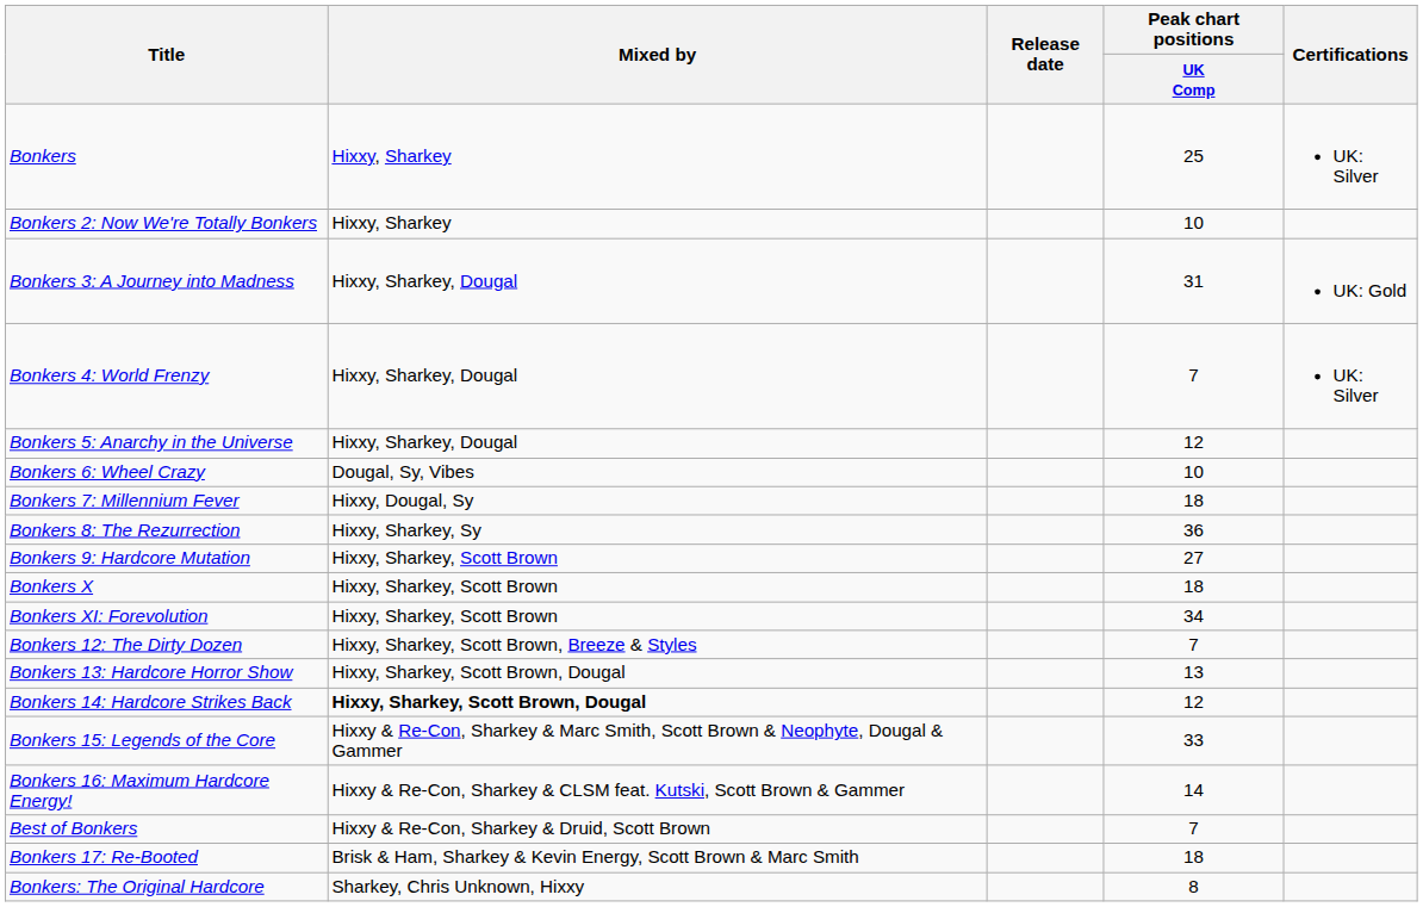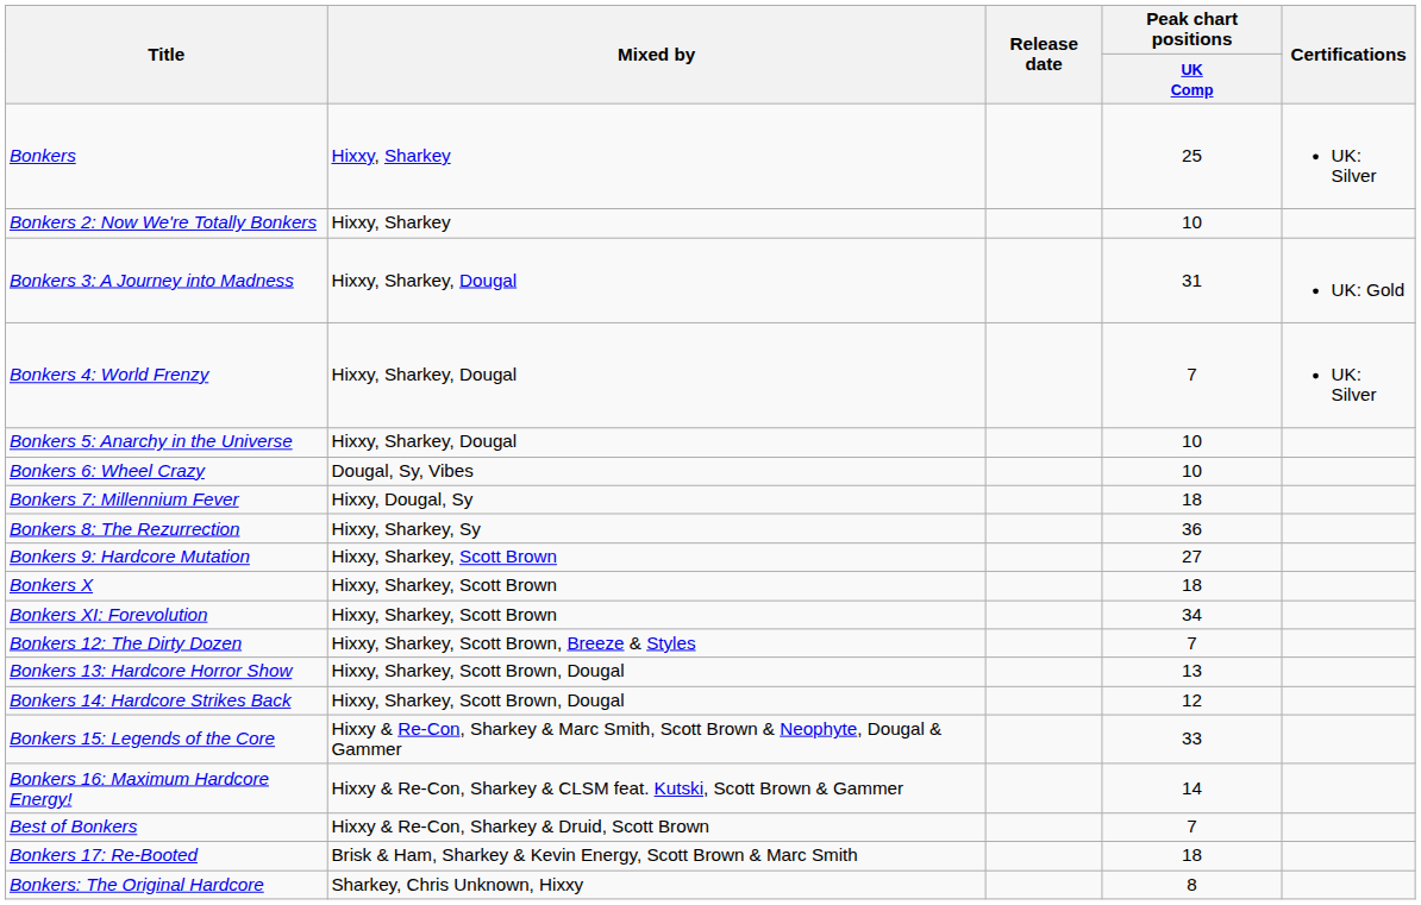Bonkers 5: Anarchy in the Universe | Peak chart positions / UK Comp: 12 -> 10
Bonkers 14: Hardcore Strikes Back | Mixed by: bold -> normal
